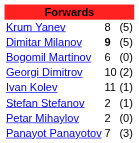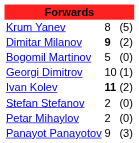Dimitar Milanov | column 3: (5) -> (2)
Bogomil Martinov | column 2: 6 -> 5
Georgi Dimitrov | column 3: (2) -> (1)
Ivan Kolev | column 2: normal -> bold
Ivan Kolev | column 3: (1) -> (2)
Stefan Stefanov | column 3: (1) -> (0)
Panayot Panayotov | column 2: 7 -> 9
